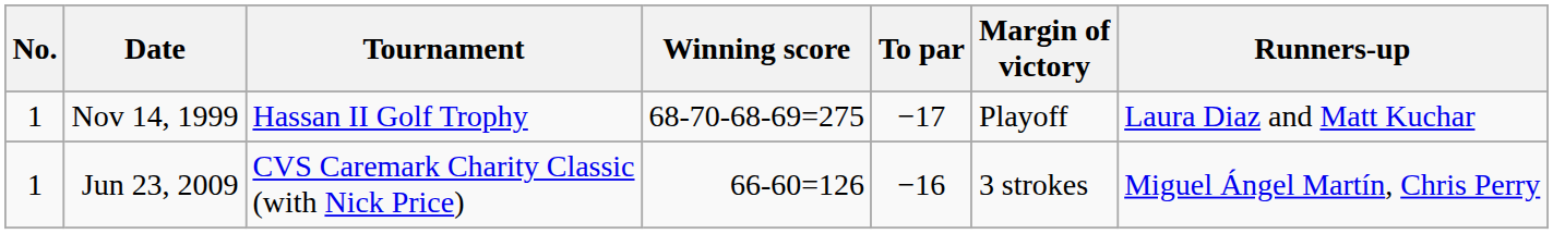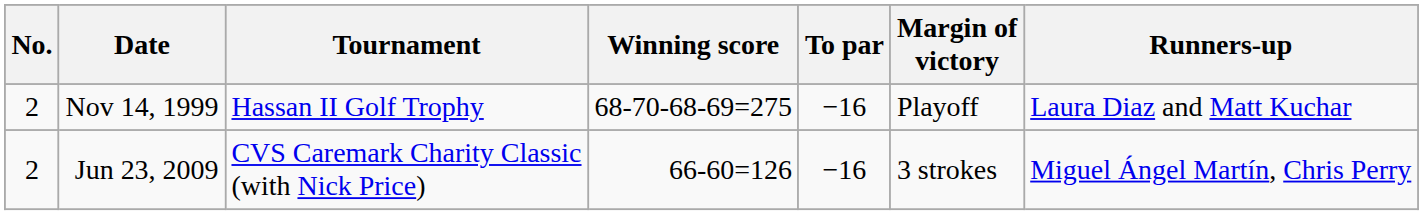Nov 14, 1999 | No.: 1 -> 2
Nov 14, 1999 | To par: −17 -> −16
Jun 23, 2009 | No.: 1 -> 2
